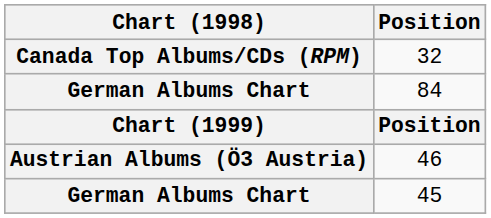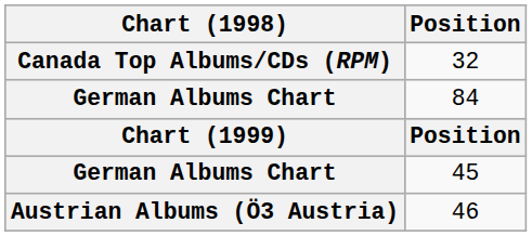rows swapped: 46 <-> 45
